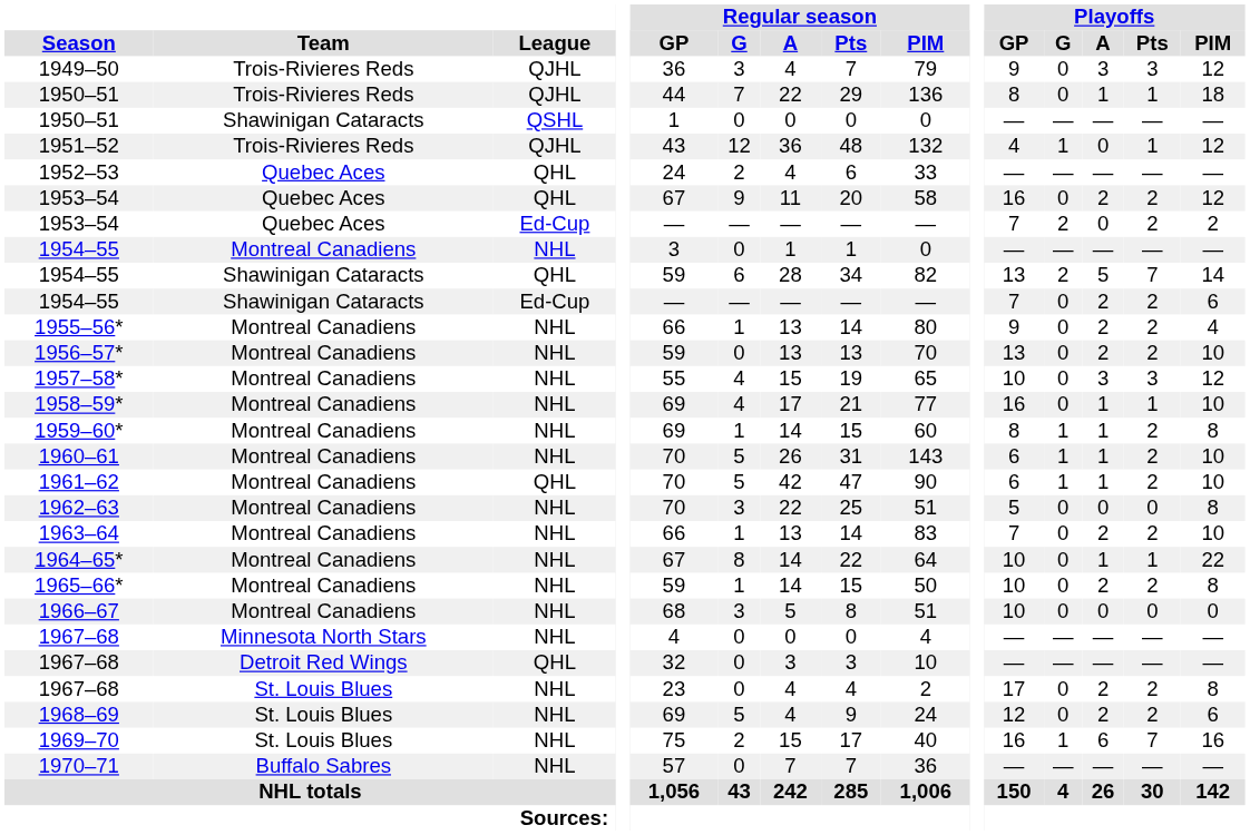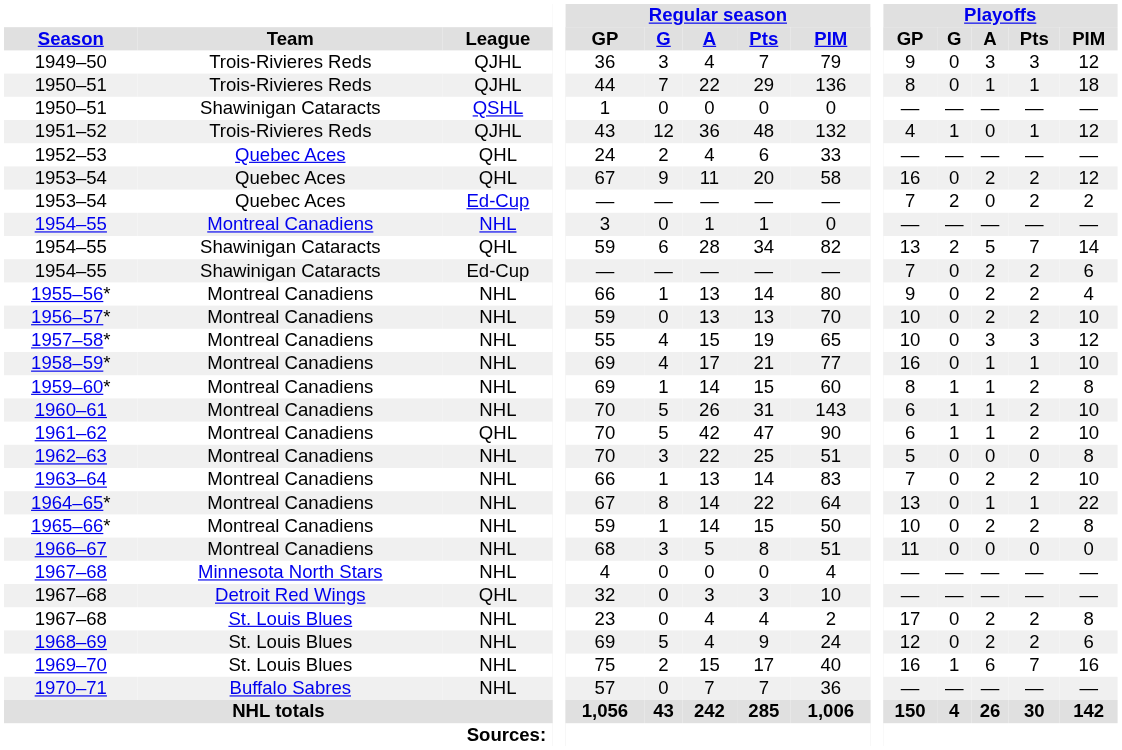1956–57* | Playoffs / GP: 13 -> 10
1964–65* | Playoffs / GP: 10 -> 13
1966–67 | Playoffs / GP: 10 -> 11
